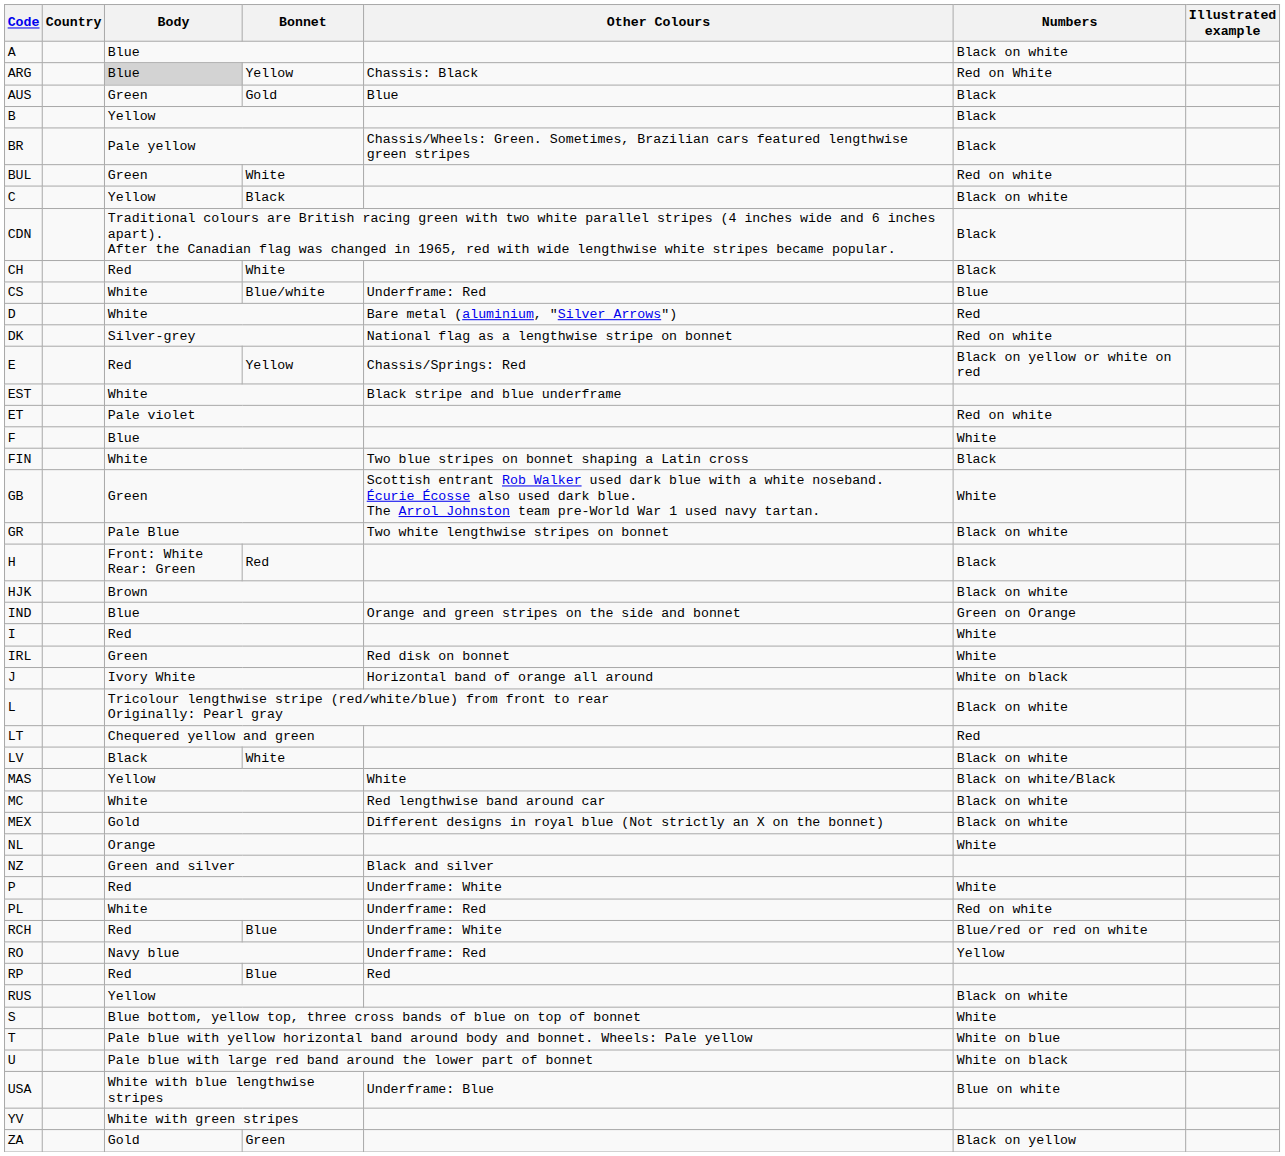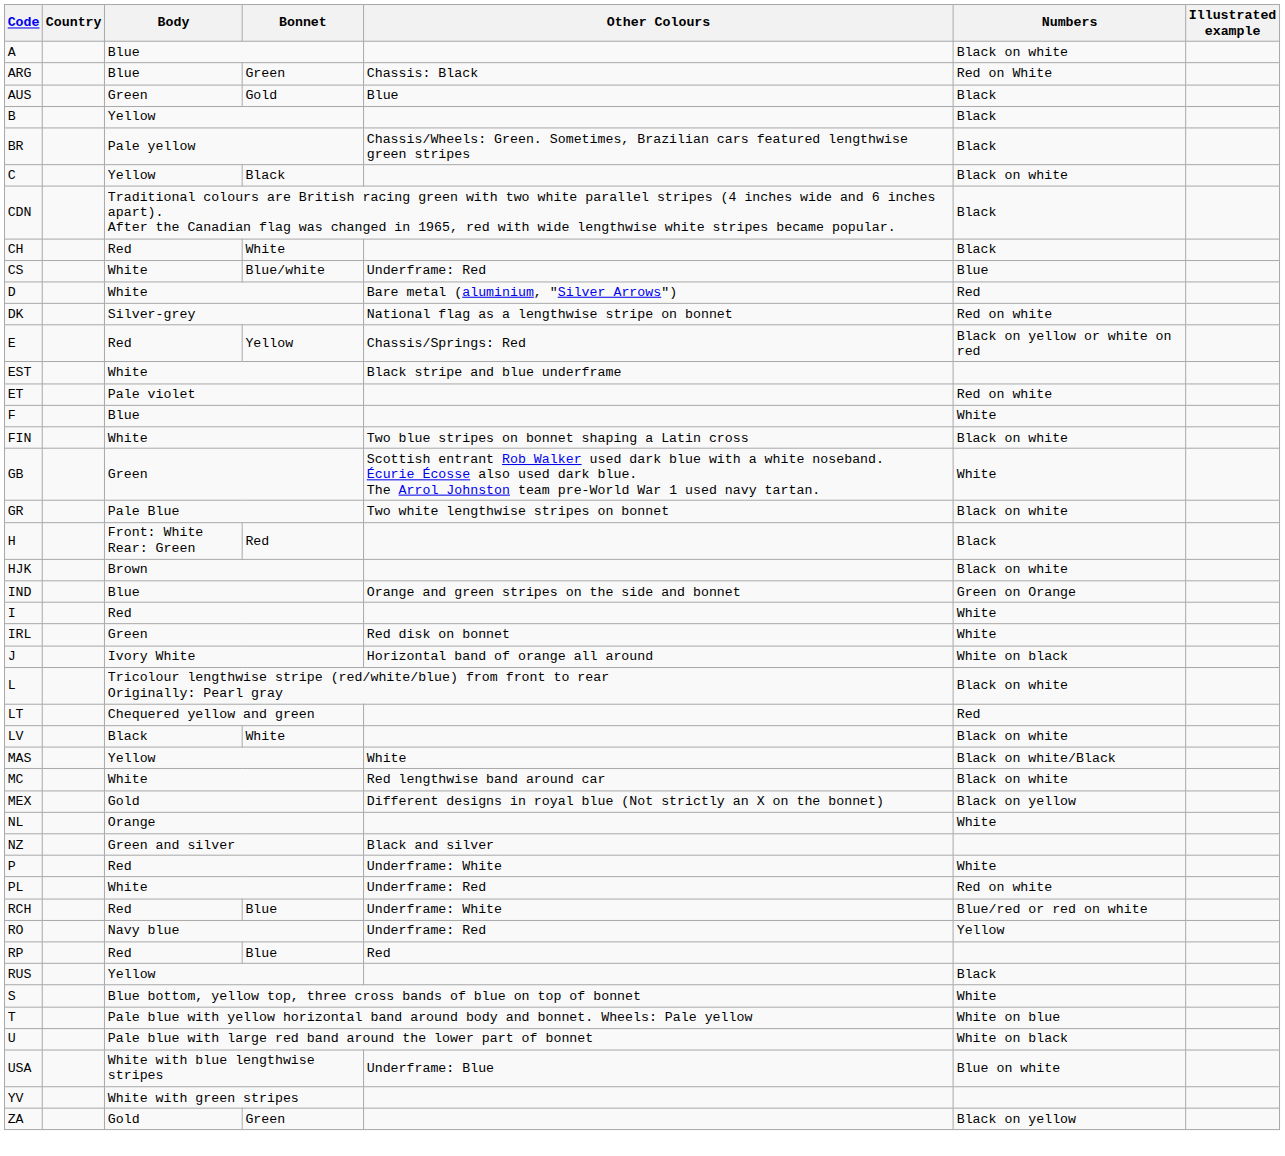ARG | Body: lightgrey background -> no background
ARG | Bonnet: Yellow -> Green
- row: BUL | Green | White | Red on white
FIN | Numbers: Black -> Black on white
MEX | Numbers: Black on white -> Black on yellow
RUS | Numbers: Black on white -> Black
